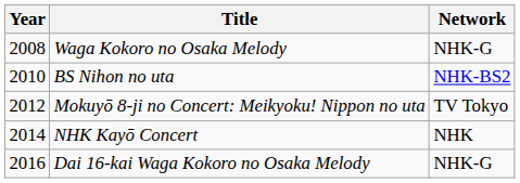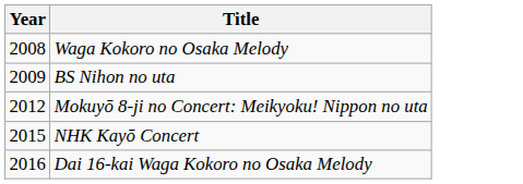- column: Network | NHK-G | NHK-BS2 | TV Tokyo | NHK | NHK-G
BS Nihon no uta | Year: 2010 -> 2009
NHK Kayō Concert | Year: 2014 -> 2015
